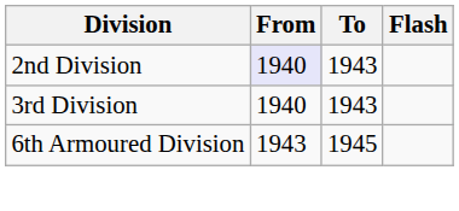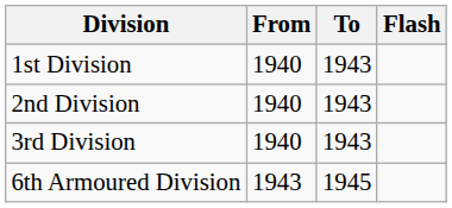+ row: 1st Division | 1940 | 1943
2nd Division | From: lavender background -> no background
